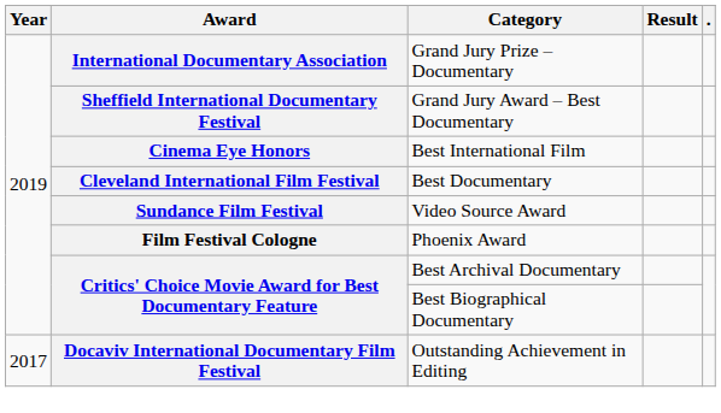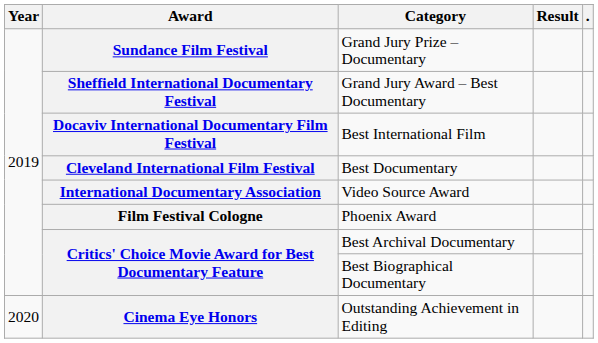Grand Jury Prize – Documentary | Award: International Documentary Association -> Sundance Film Festival
Best International Film | Award: Cinema Eye Honors -> Docaviv International Documentary Film Festival
Video Source Award | Award: Sundance Film Festival -> International Documentary Association
Outstanding Achievement in Editing | Year: 2017 -> 2020
Outstanding Achievement in Editing | Award: Docaviv International Documentary Film Festival -> Cinema Eye Honors
